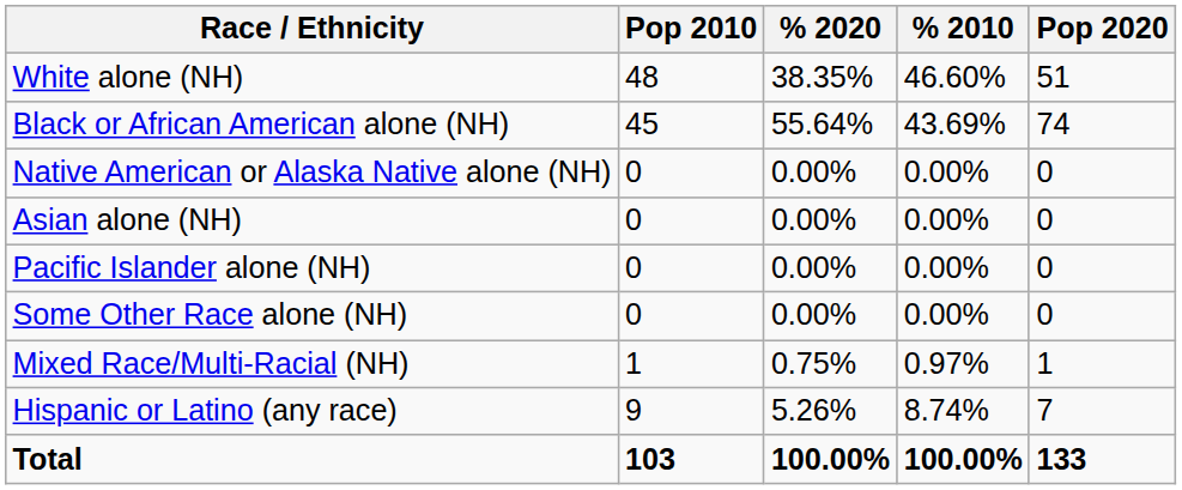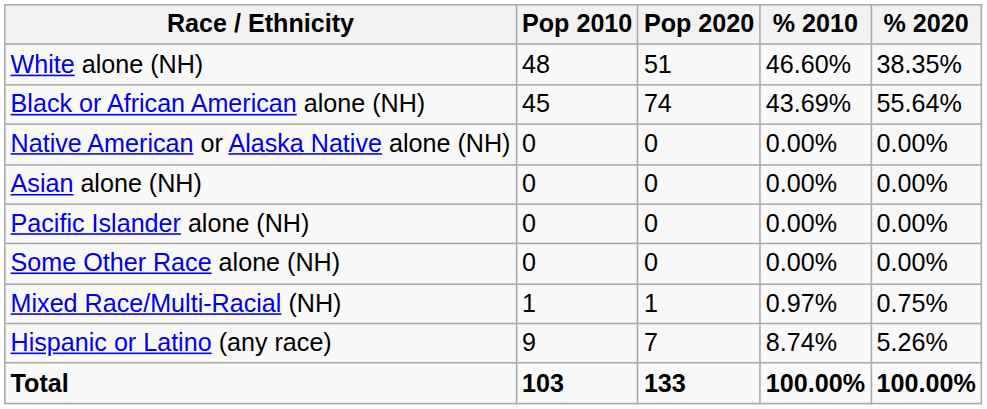columns swapped: Pop 2020 <-> % 2020
